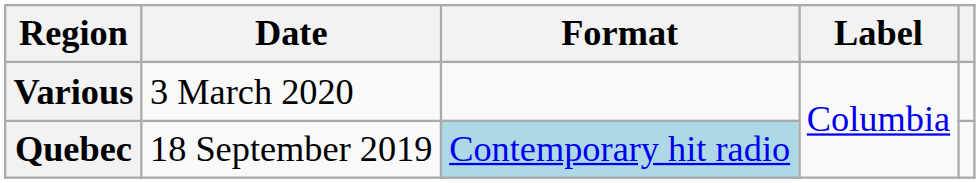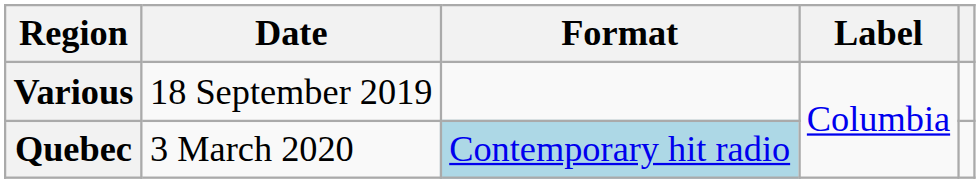Various | Date: 3 March 2020 -> 18 September 2019
Quebec | Date: 18 September 2019 -> 3 March 2020
